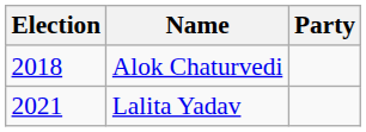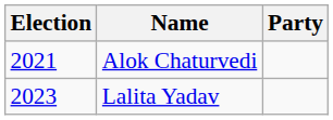Alok Chaturvedi | Election: 2018 -> 2021
Lalita Yadav | Election: 2021 -> 2023
